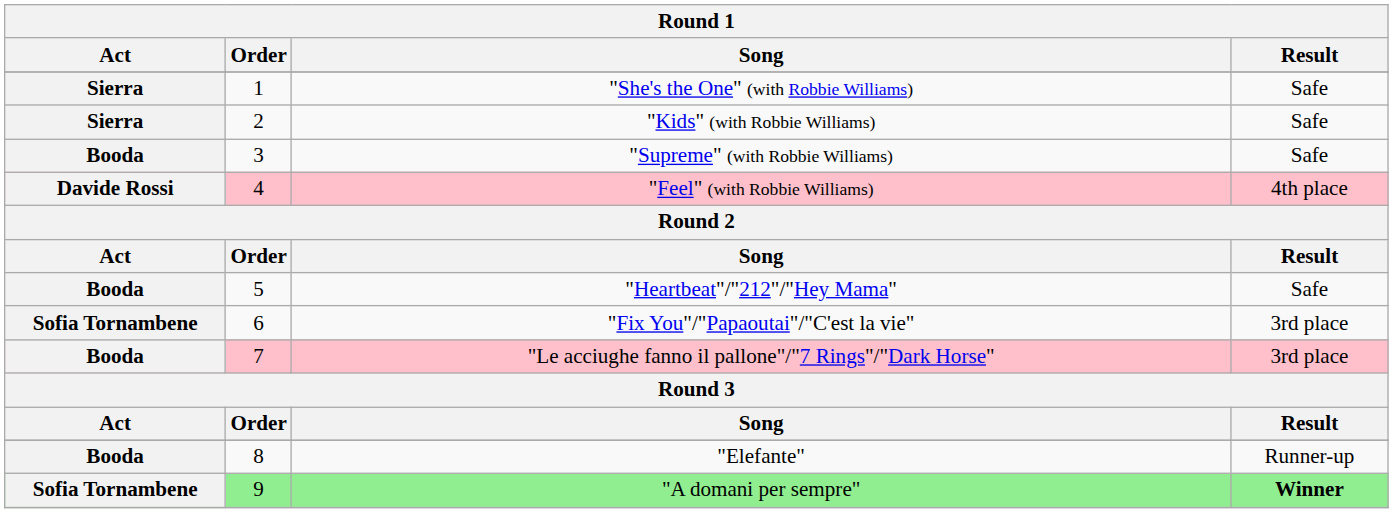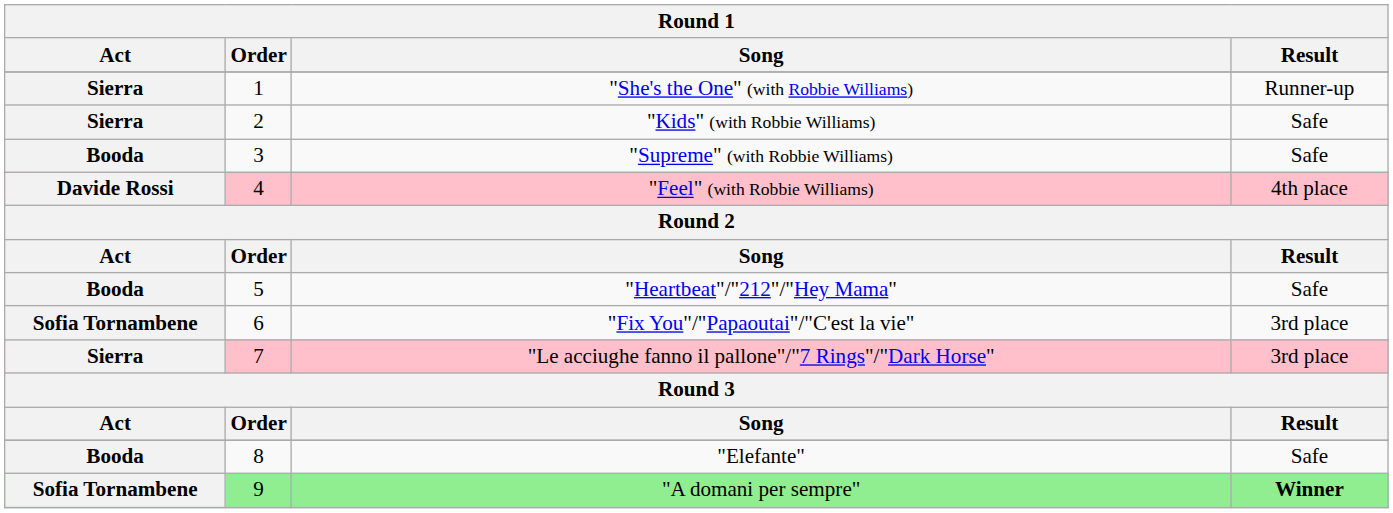"She's the One" (with Robbie Williams) | Result: Safe -> Runner-up
"Le acciughe fanno il pallone"/"7 Rings"/"Dark Horse" | Act: Booda -> Sierra
"Elefante" | Result: Runner-up -> Safe
